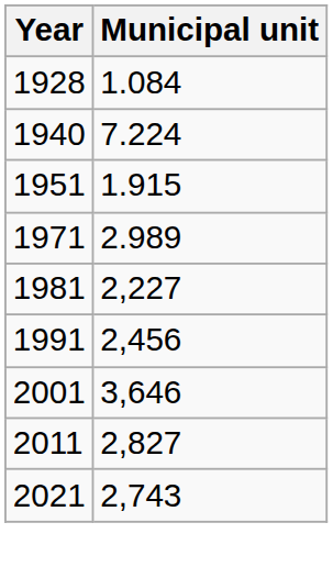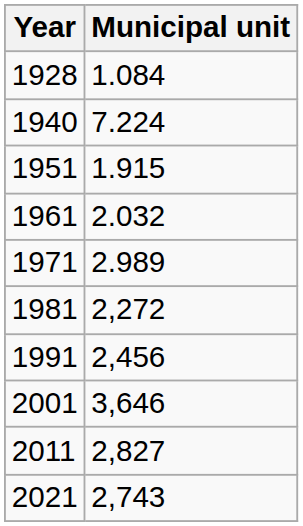+ row: 1961 | 2.032
1981 | Municipal unit: 2,227 -> 2,272
